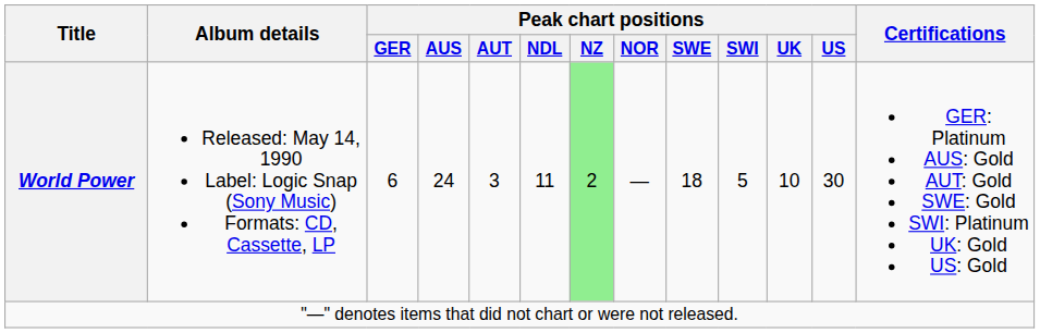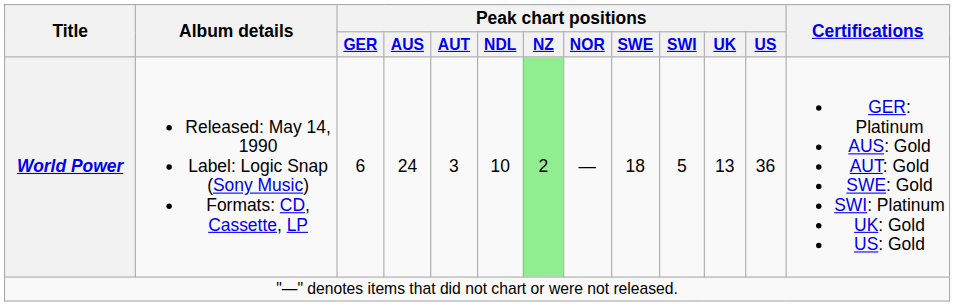World Power | Peak chart positions / NDL: 11 -> 10
World Power | Peak chart positions / UK: 10 -> 13
World Power | Peak chart positions / US: 30 -> 36
